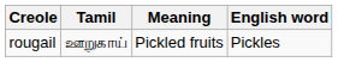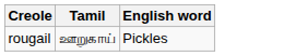- column: Meaning | Pickled fruits
